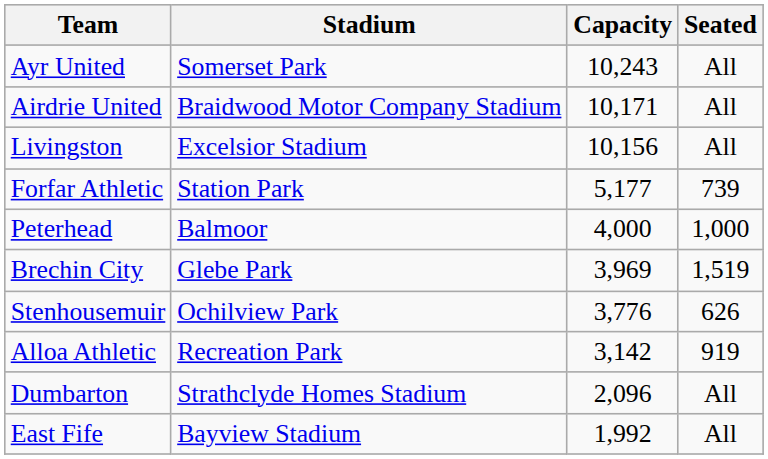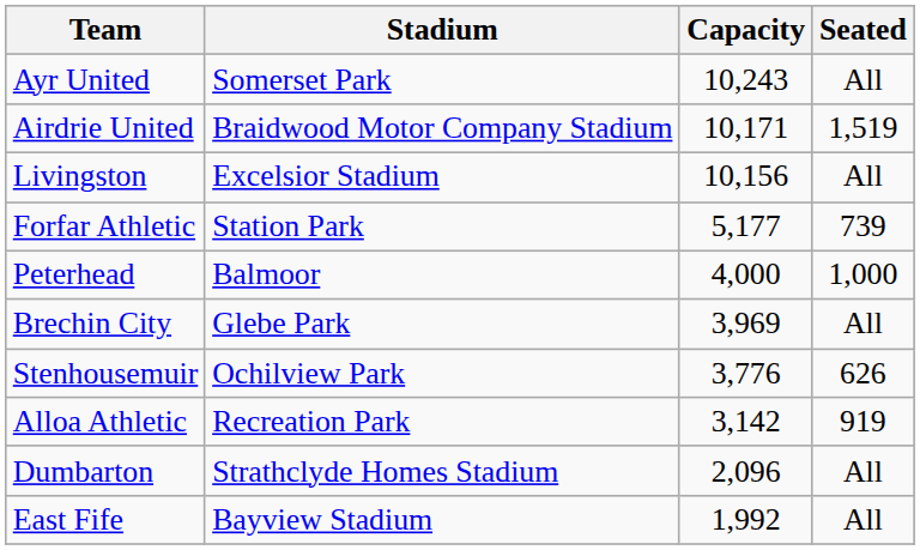Airdrie United | Seated: All -> 1,519
Brechin City | Seated: 1,519 -> All
